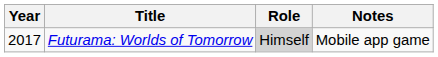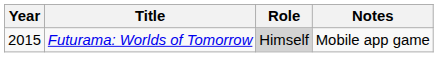Futurama: Worlds of Tomorrow | Year: 2017 -> 2015
